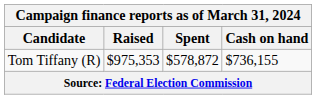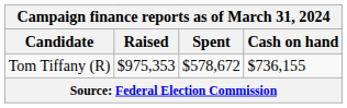Tom Tiffany (R) | Spent: $578,872 -> $578,672
